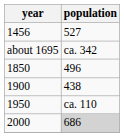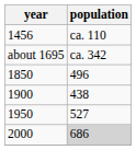1456 | population: 527 -> ca. 110
1950 | population: ca. 110 -> 527
